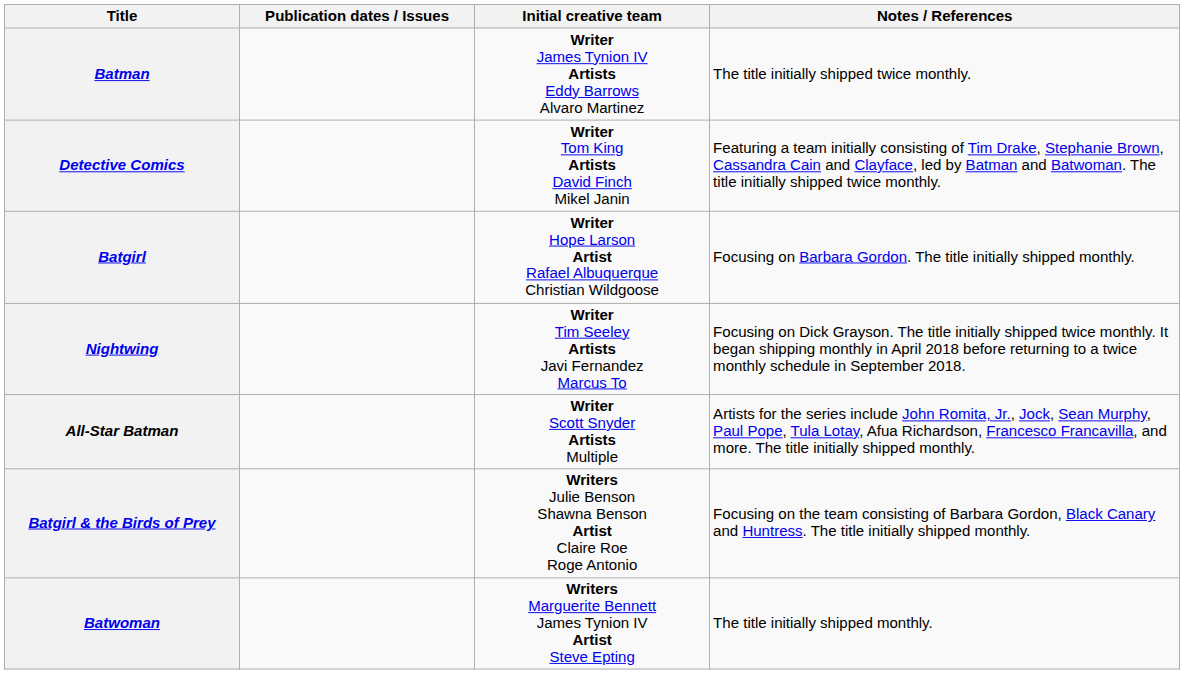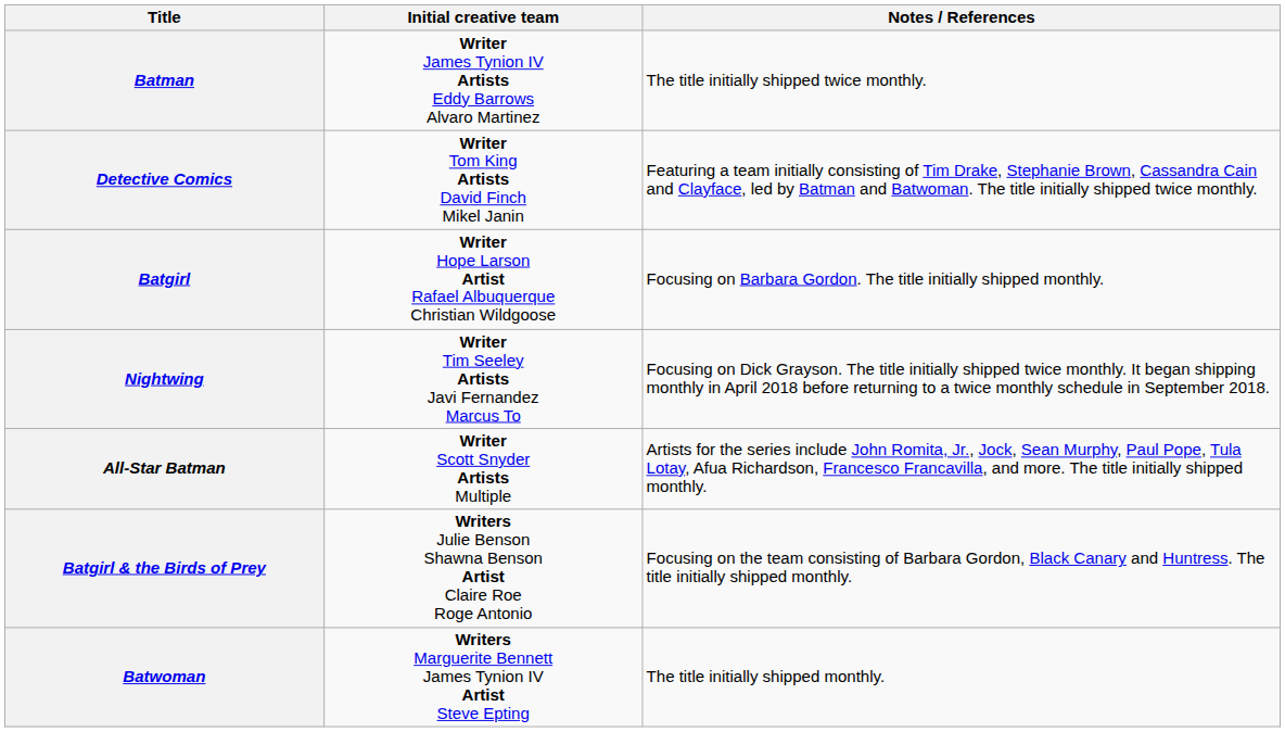- column: Publication dates / Issues
